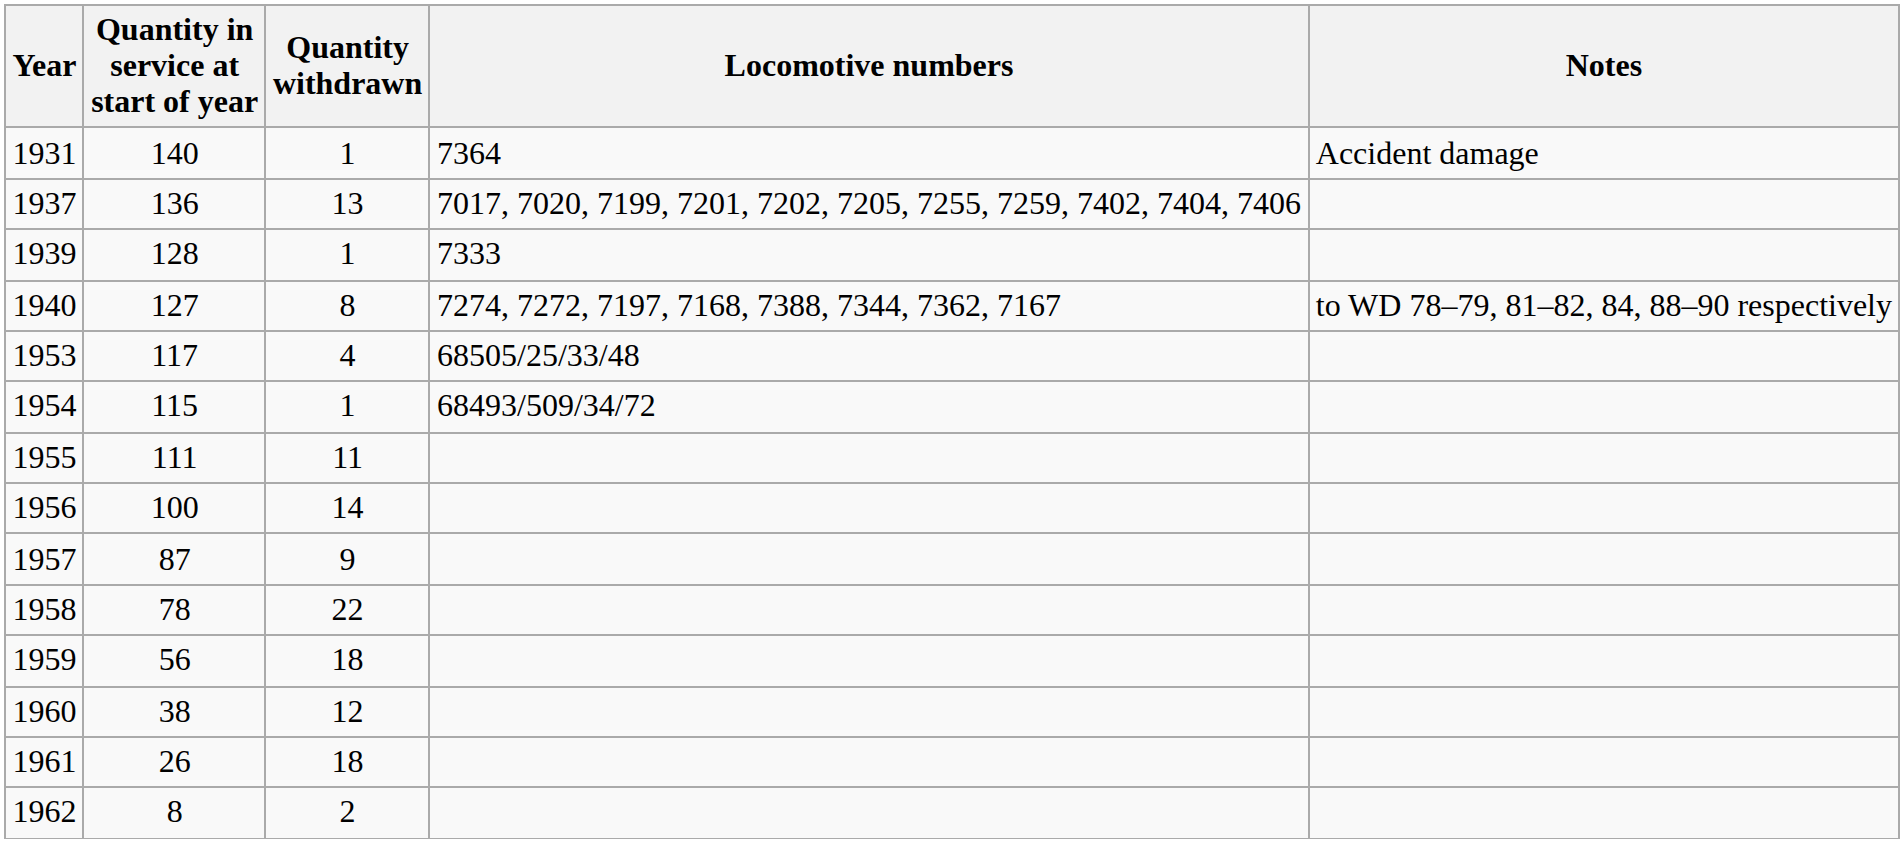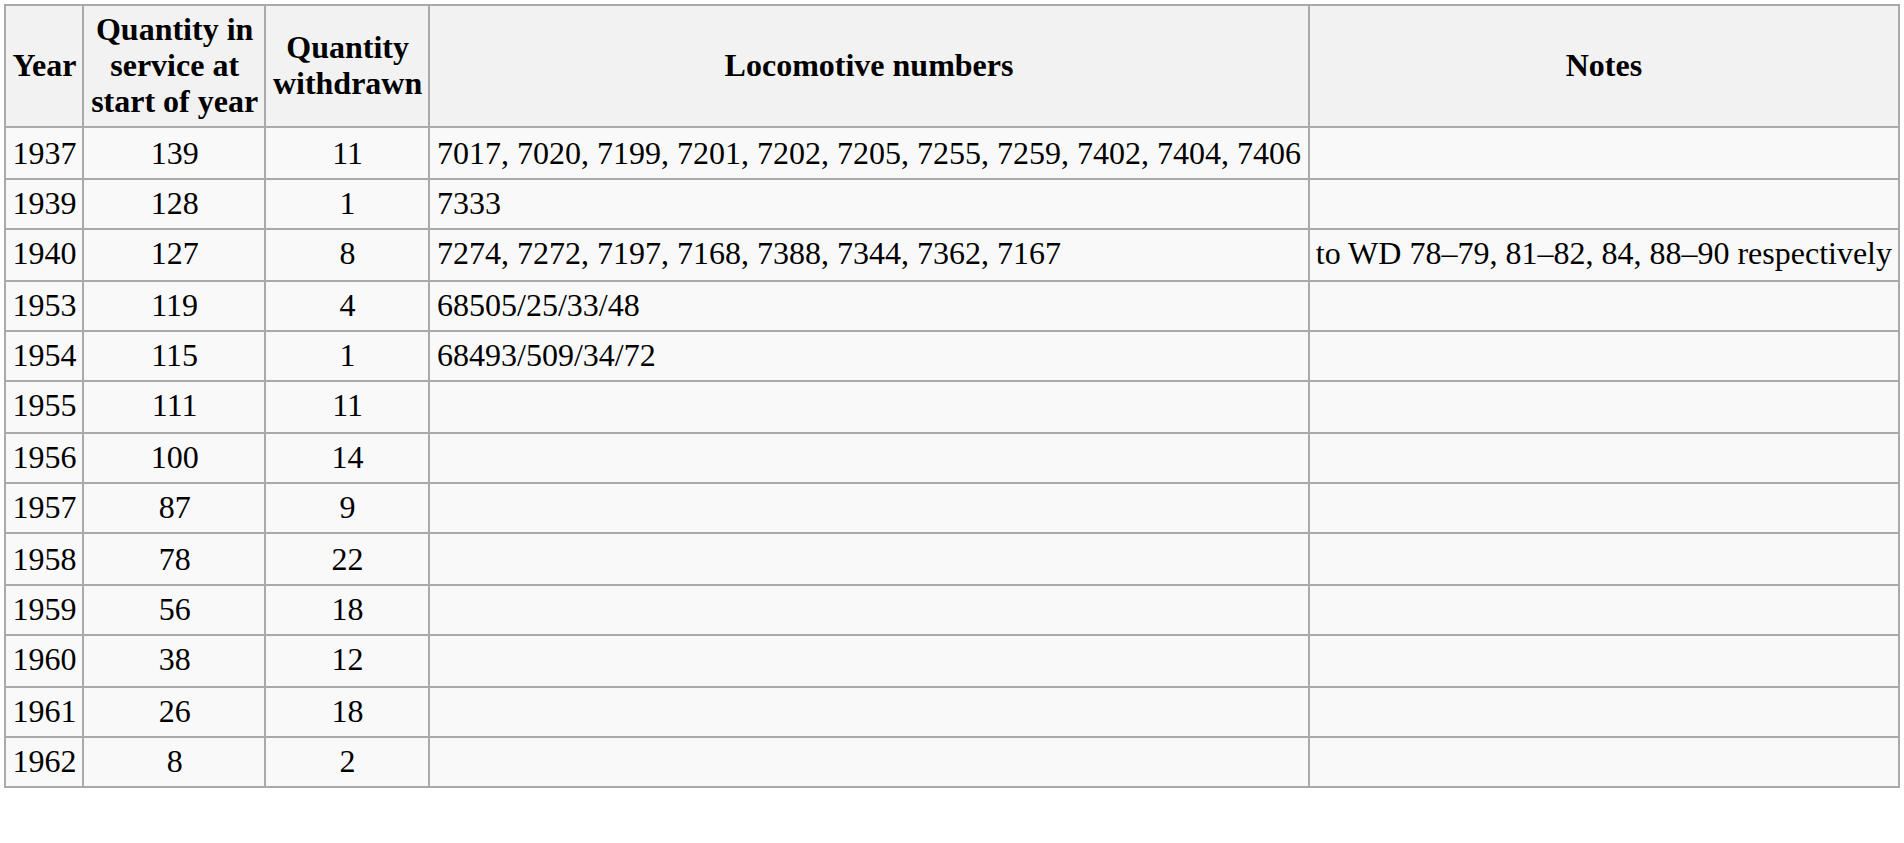- row: 1931 | 140 | 1 | 7364 | Accident damage
1937 | Quantity in service at start of year: 136 -> 139
1937 | Quantity withdrawn: 13 -> 11
1953 | Quantity in service at start of year: 117 -> 119
